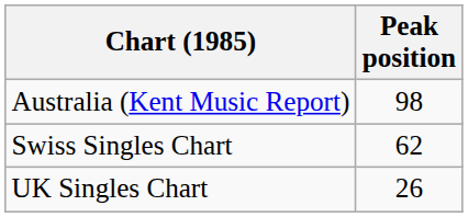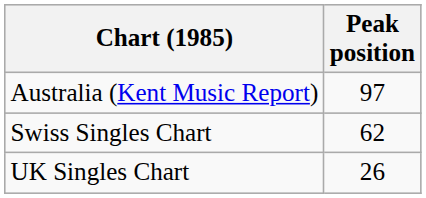Australia (Kent Music Report) | Peak position: 98 -> 97
